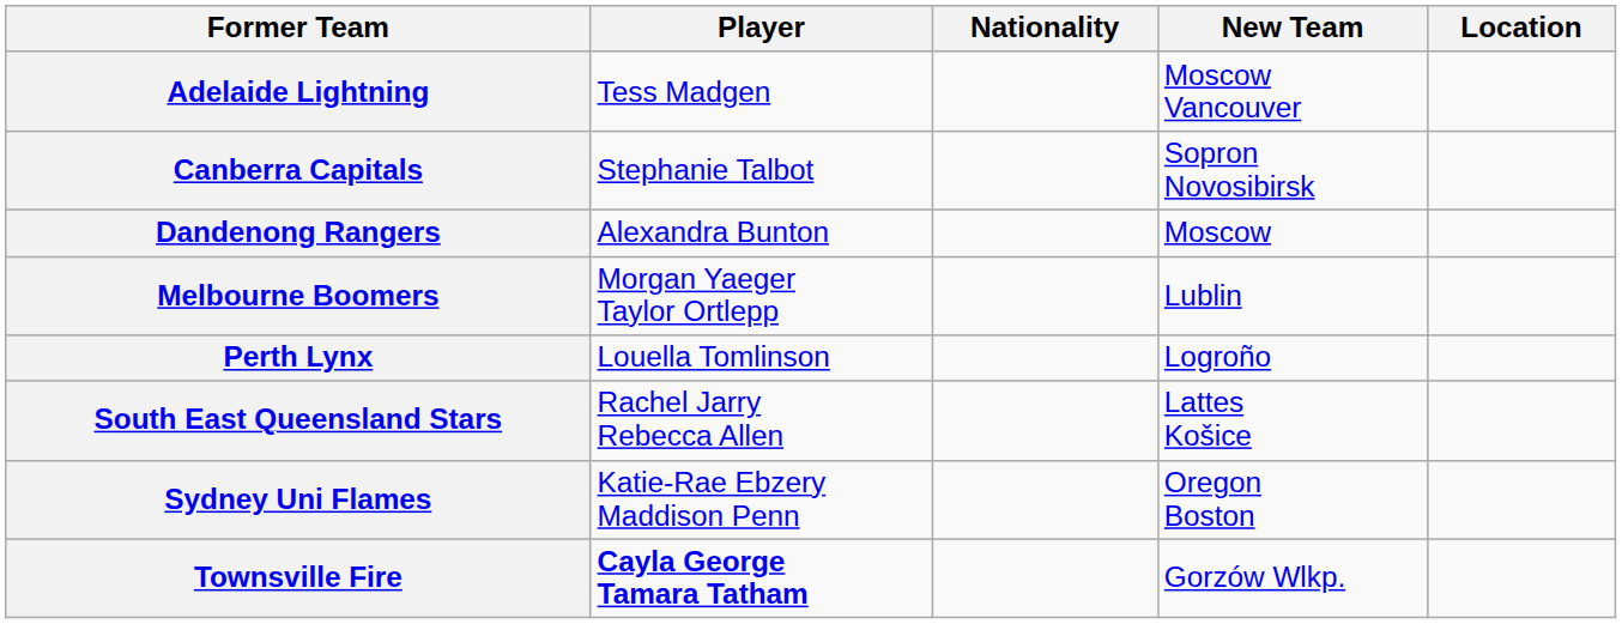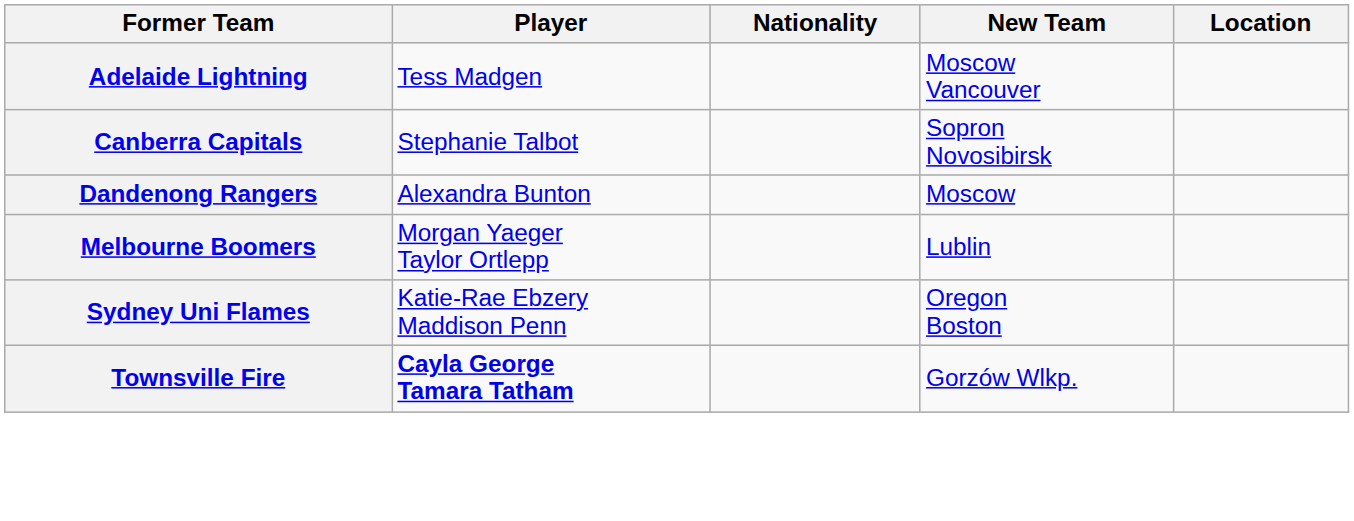- row: Perth Lynx | Louella Tomlinson | Logroño
- row: South East Queensland Stars | Rachel Jarry Rebecca Allen | Lattes Košice
